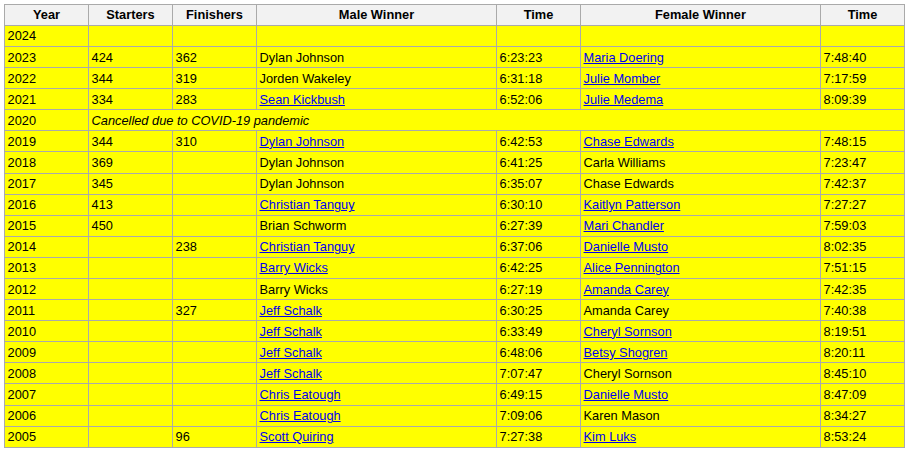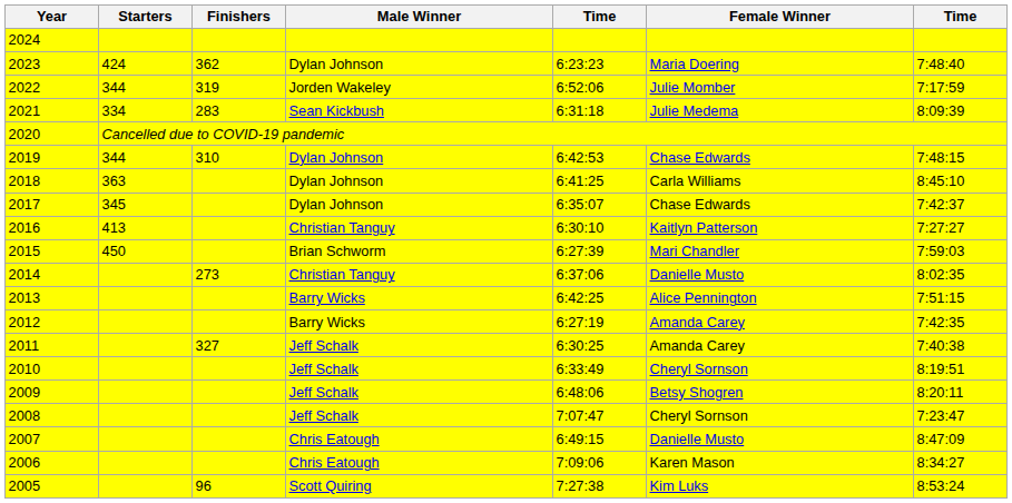2022 | column 5: 6:31:18 -> 6:52:06
2021 | column 5: 6:52:06 -> 6:31:18
2018 | Starters: 369 -> 363
2018 | column 7: 7:23:47 -> 8:45:10
2014 | Finishers: 238 -> 273
2008 | column 7: 8:45:10 -> 7:23:47
